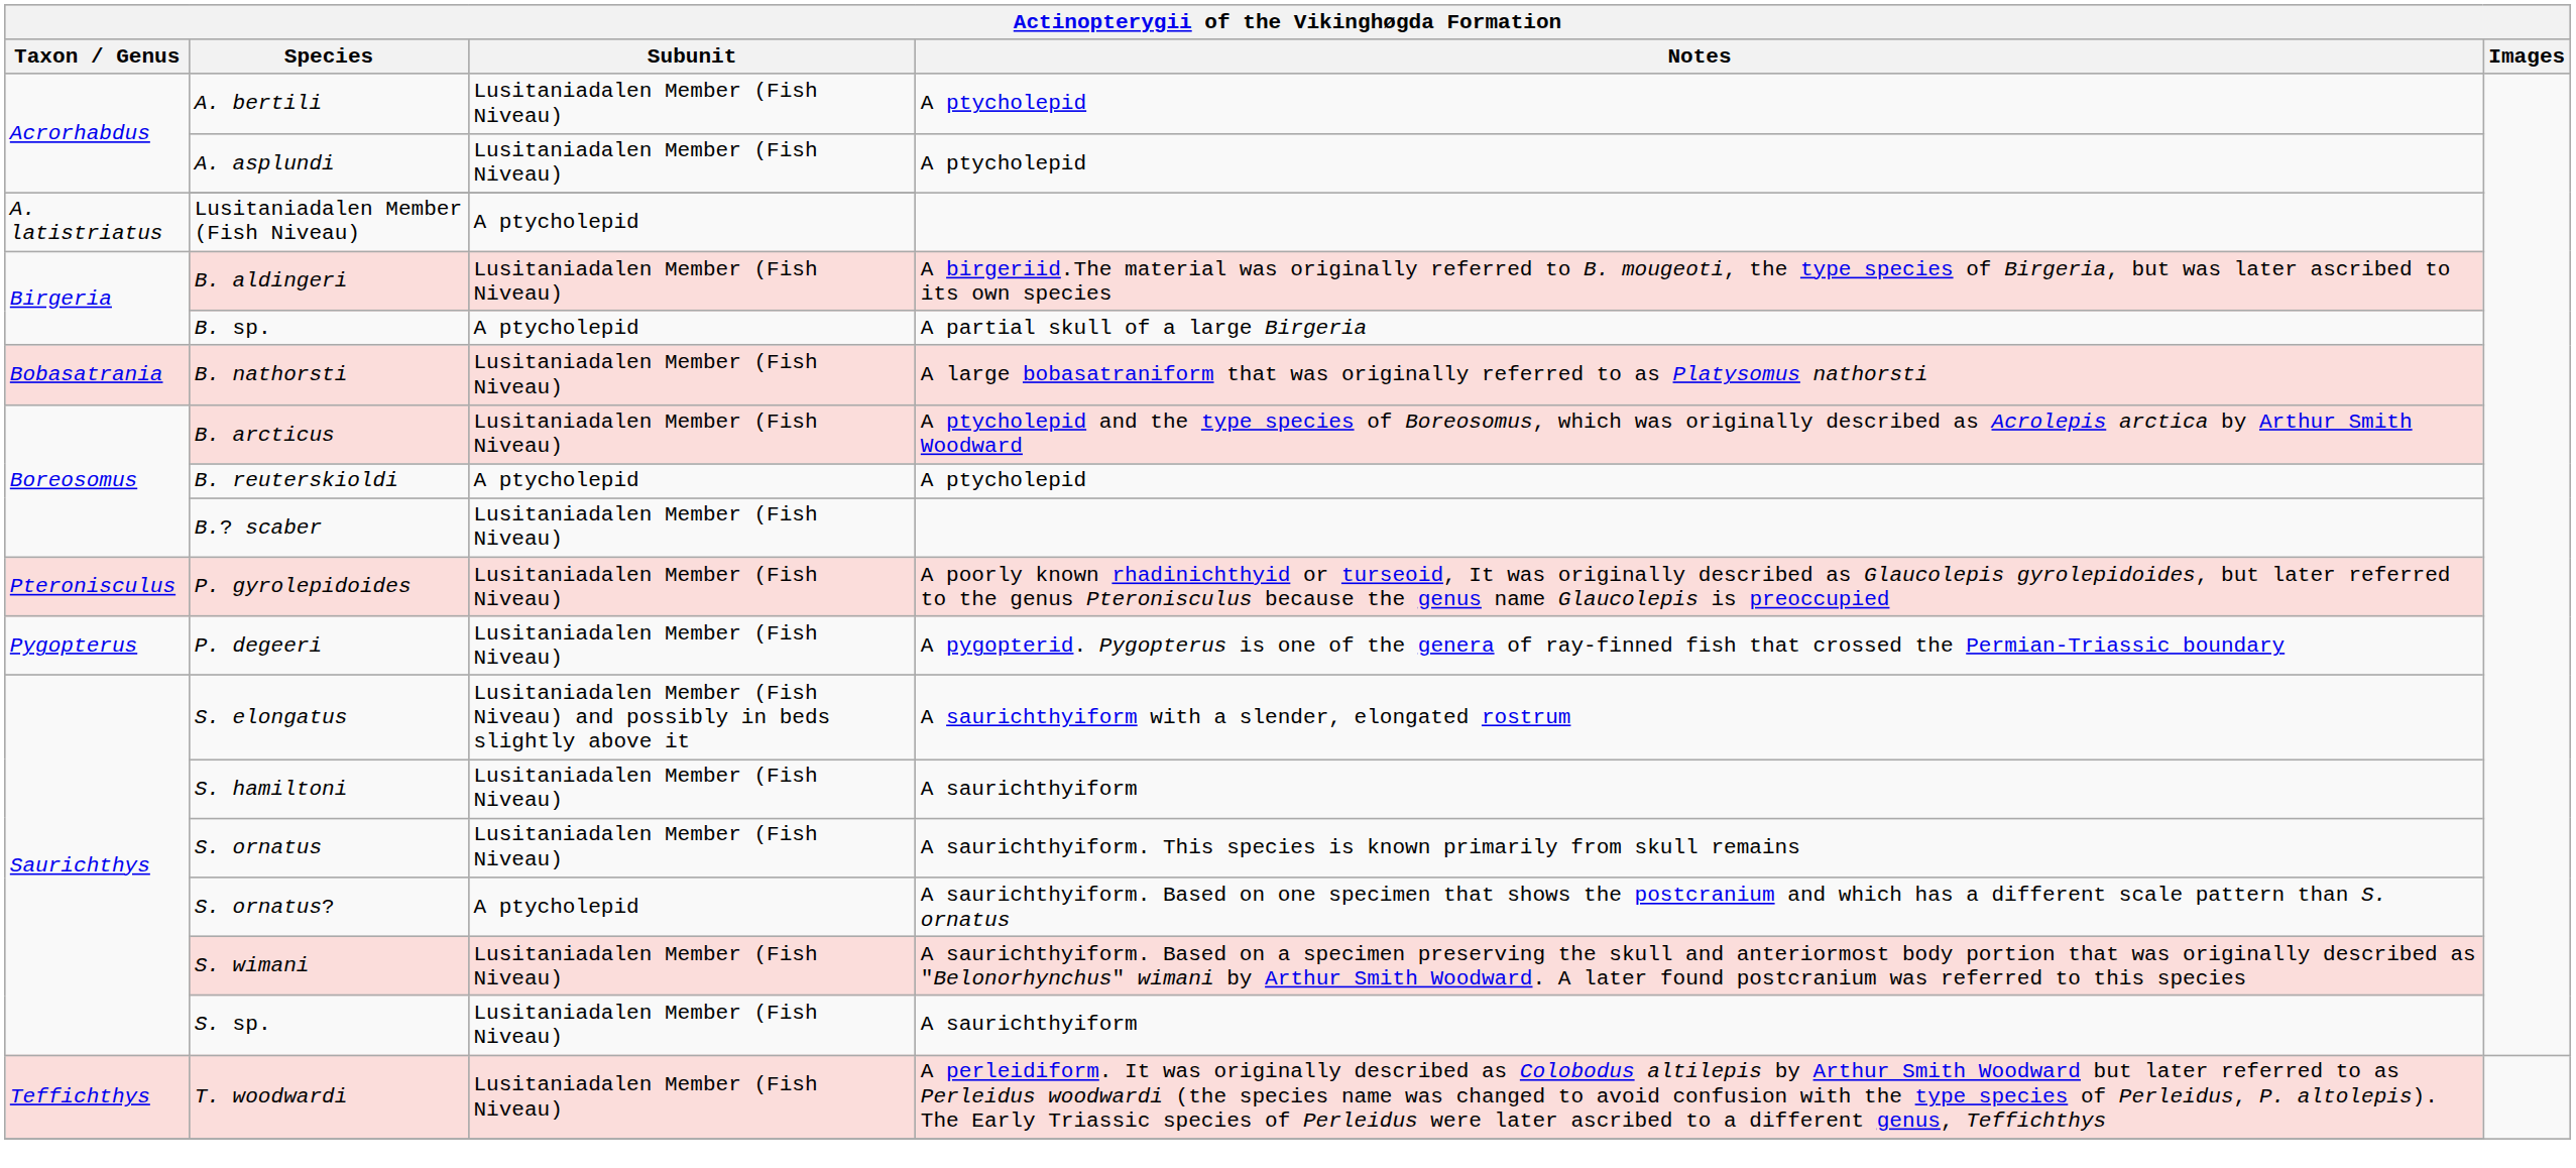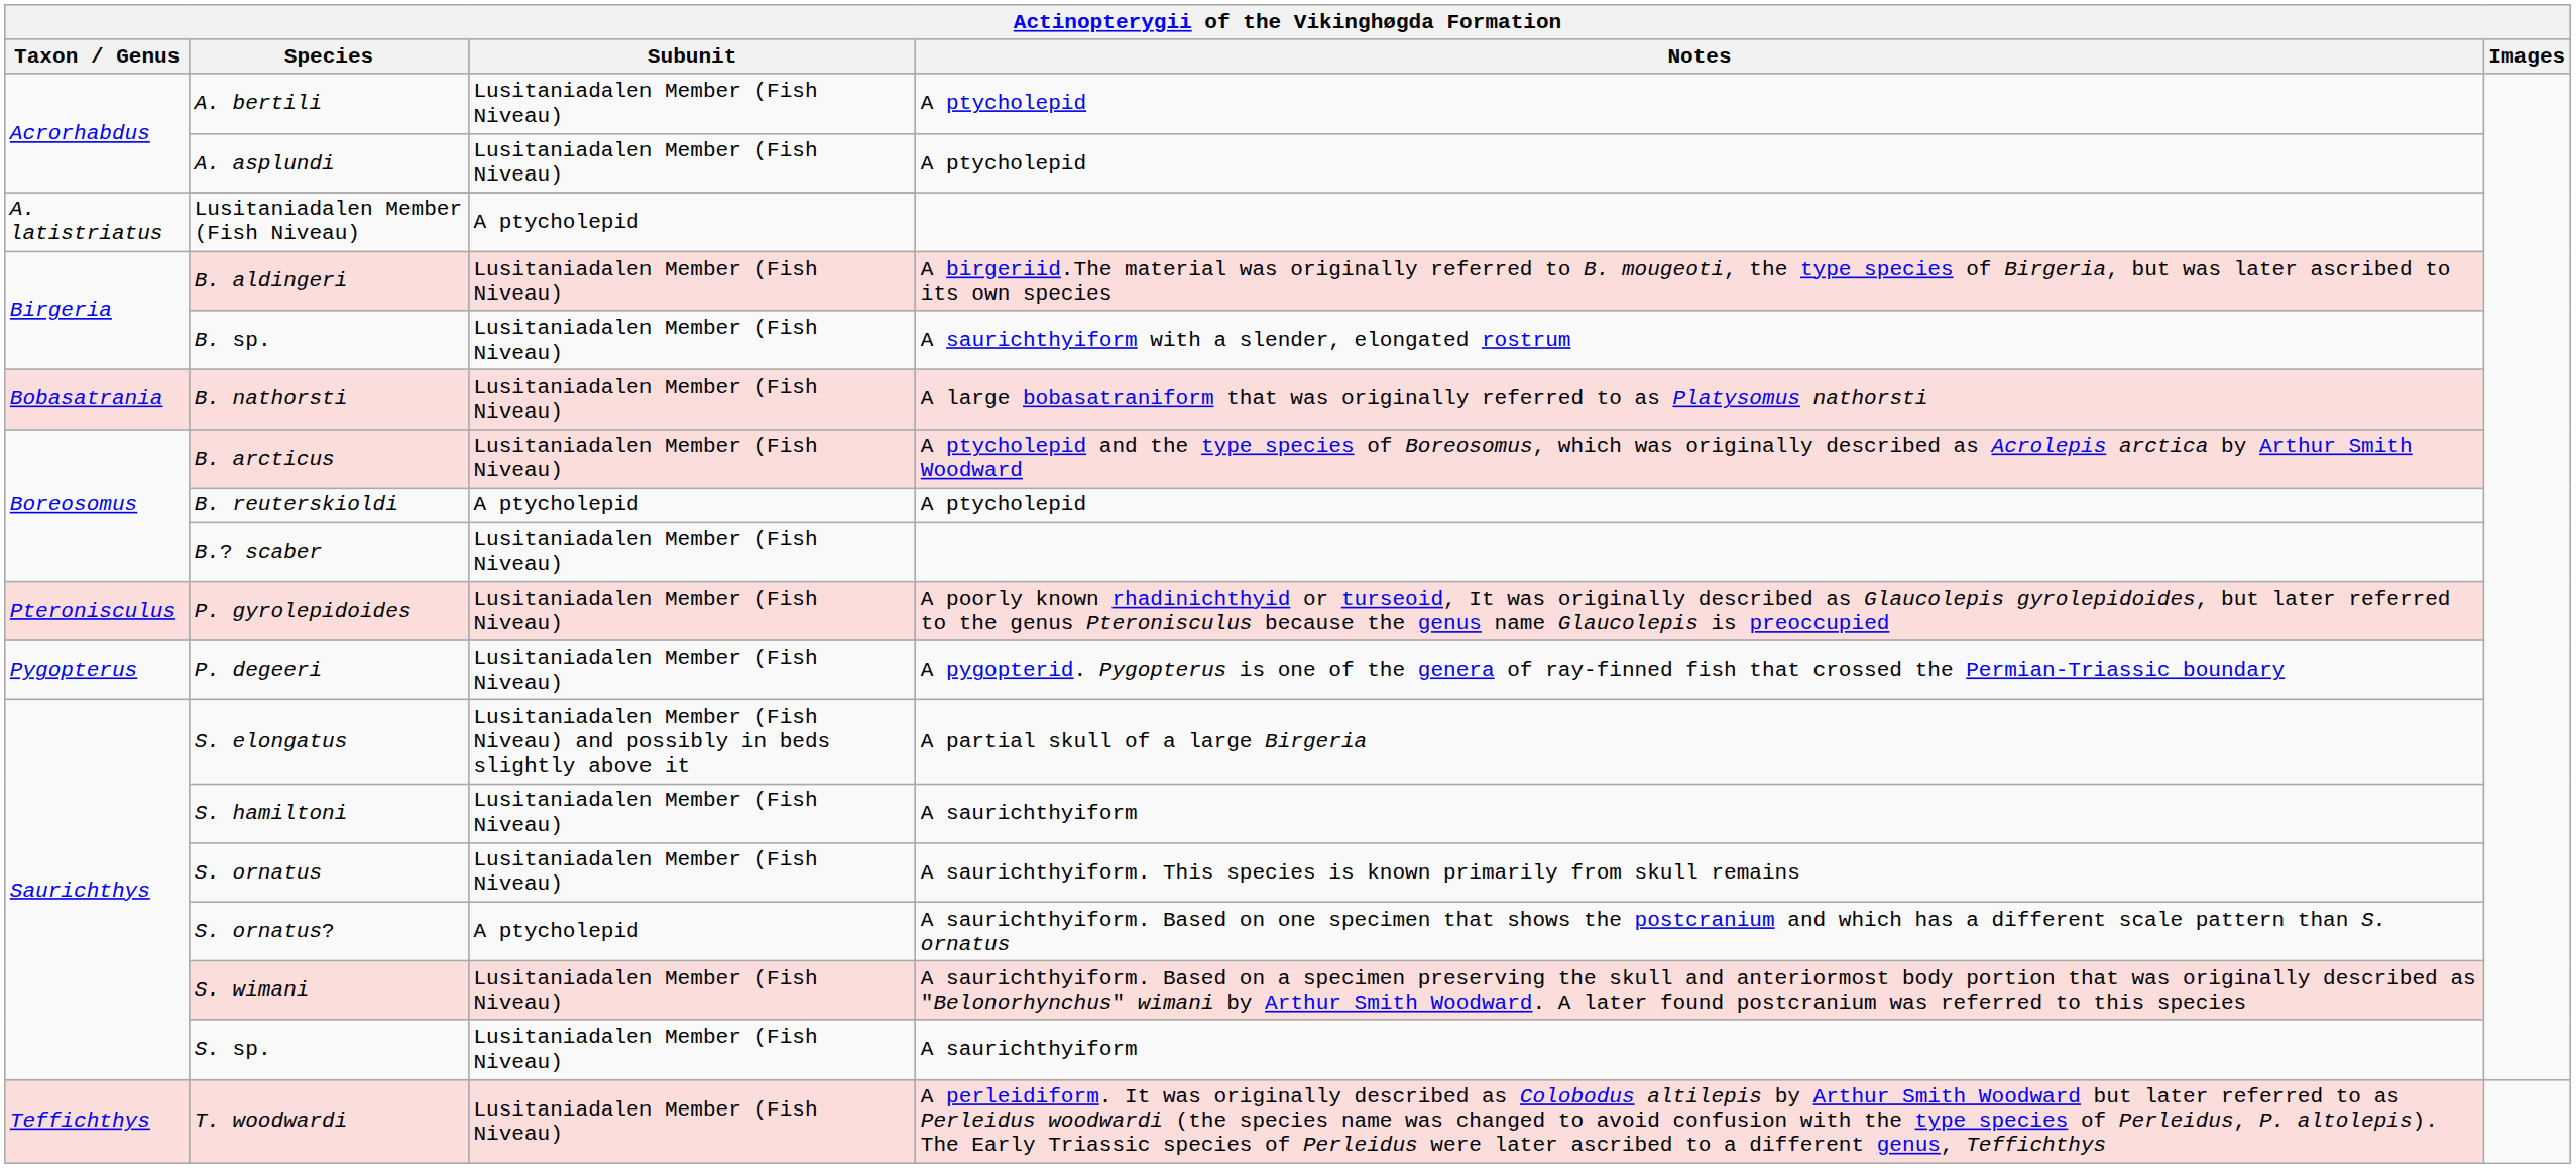B. sp. | Subunit: A ptycholepid -> Lusitaniadalen Member (Fish Niveau)
B. sp. | Notes: A partial skull of a large Birgeria -> A saurichthyiform with a slender, elongated rostrum
S. elongatus | Notes: A saurichthyiform with a slender, elongated rostrum -> A partial skull of a large Birgeria
